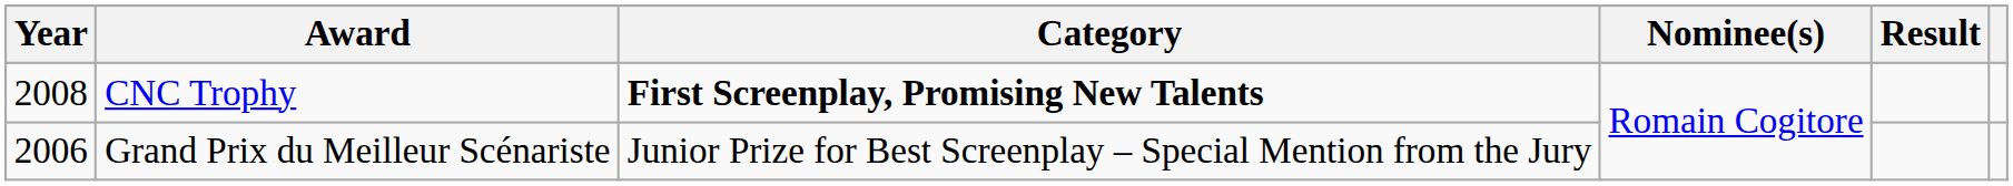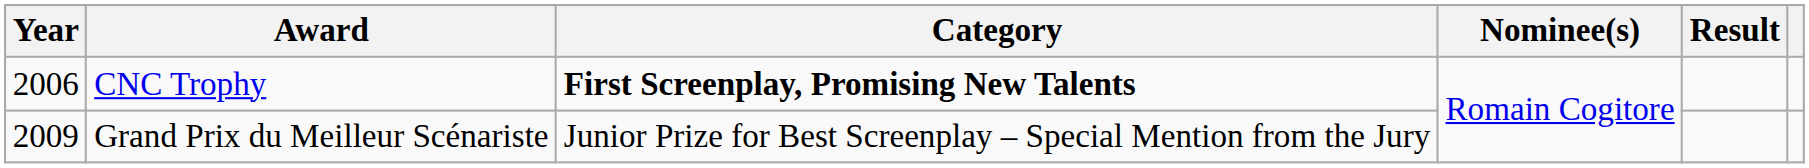CNC Trophy | Year: 2008 -> 2006
Grand Prix du Meilleur Scénariste | Year: 2006 -> 2009
